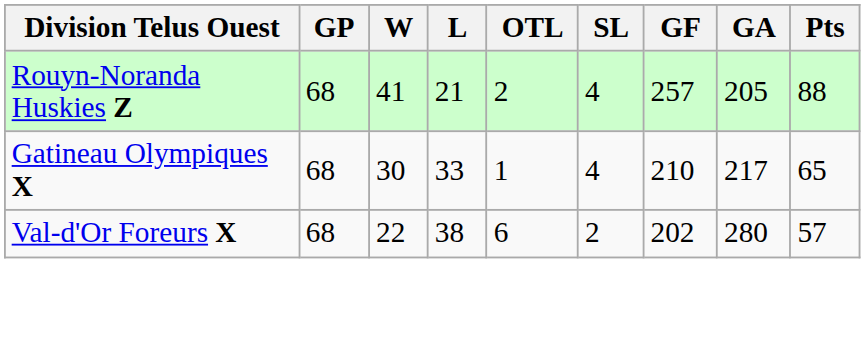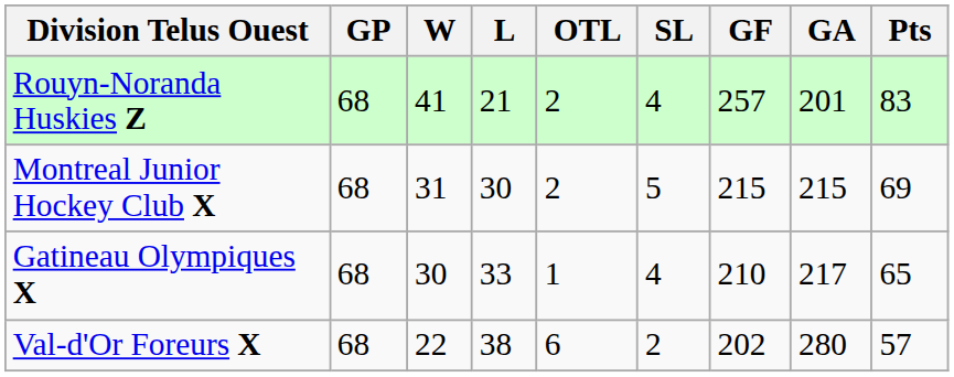Rouyn-Noranda Huskies Z | GA: 205 -> 201
Rouyn-Noranda Huskies Z | Pts: 88 -> 83
+ row: Montreal Junior Hockey Club X | 68 | 31 | 30 | 2 | 5 | 215 | 215 | 69
